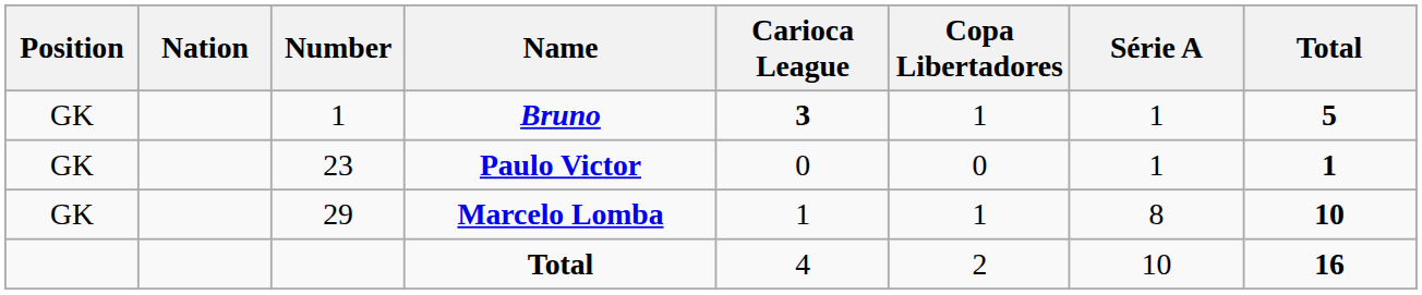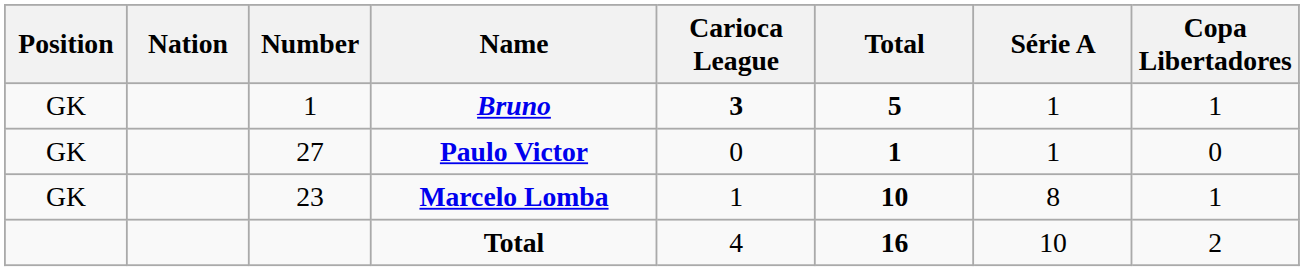columns swapped: Copa Libertadores <-> Total
Paulo Victor | Number: 23 -> 27
Marcelo Lomba | Number: 29 -> 23
